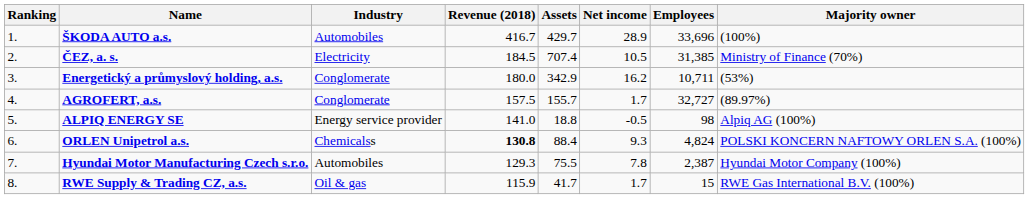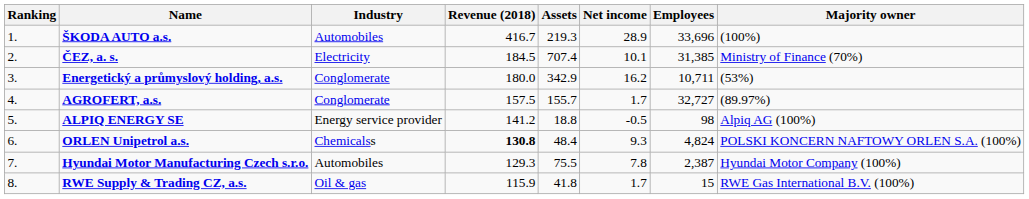ŠKODA AUTO a.s. | Assets: 429.7 -> 219.3
ČEZ, a. s. | Net income: 10.5 -> 10.1
ALPIQ ENERGY SE | Revenue (2018): 141.0 -> 141.2
ORLEN Unipetrol a.s. | Assets: 88.4 -> 48.4
RWE Supply & Trading CZ, a.s. | Assets: 41.7 -> 41.8
